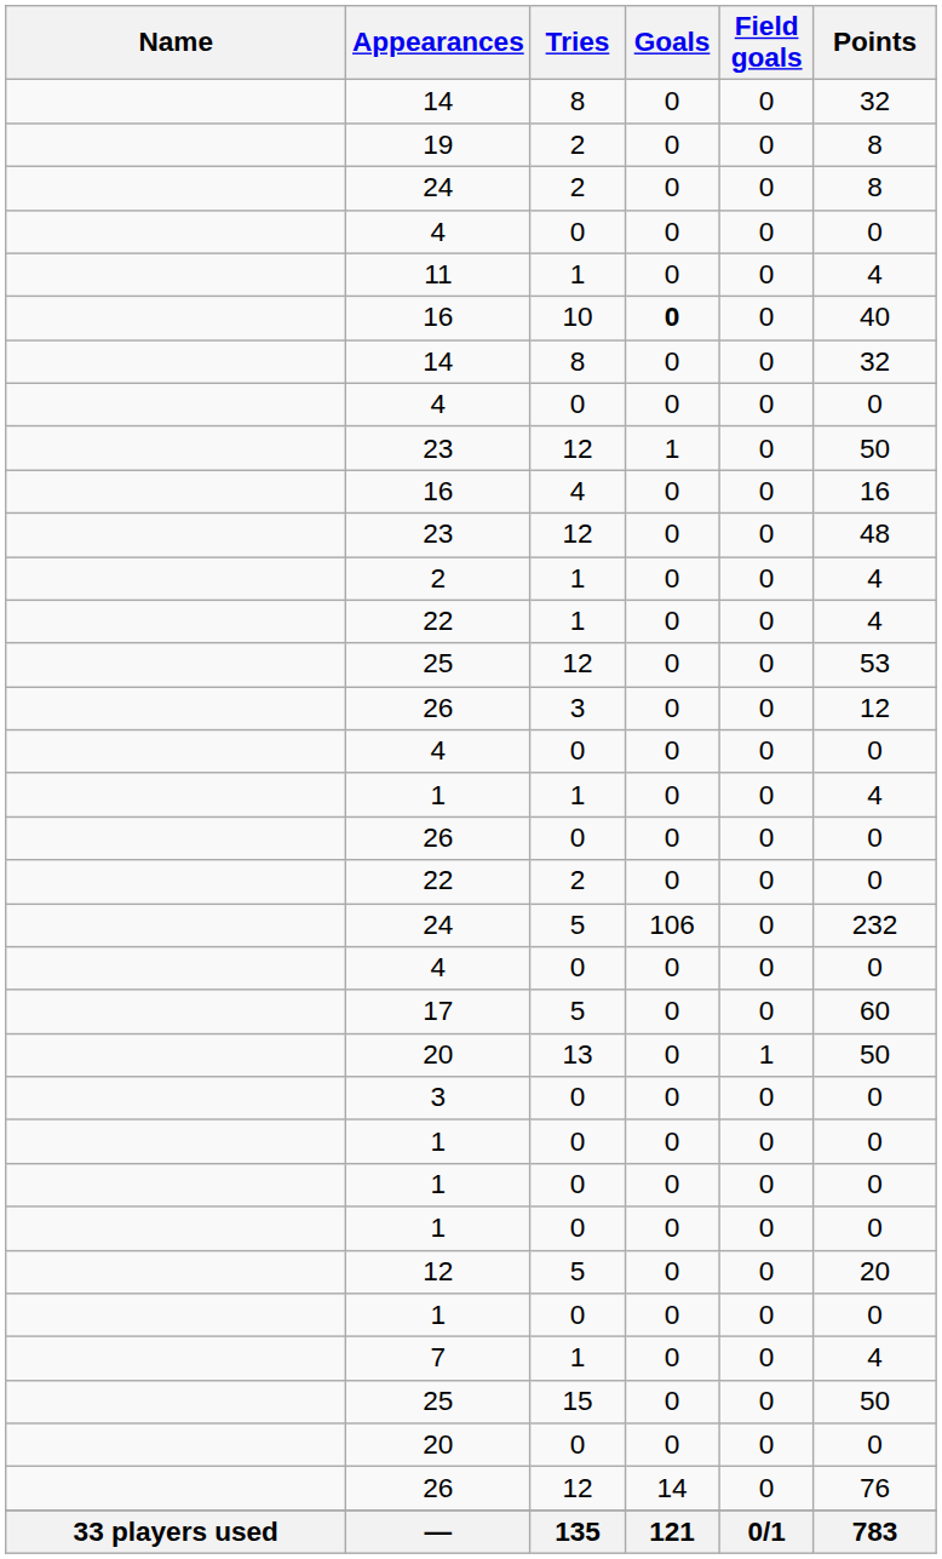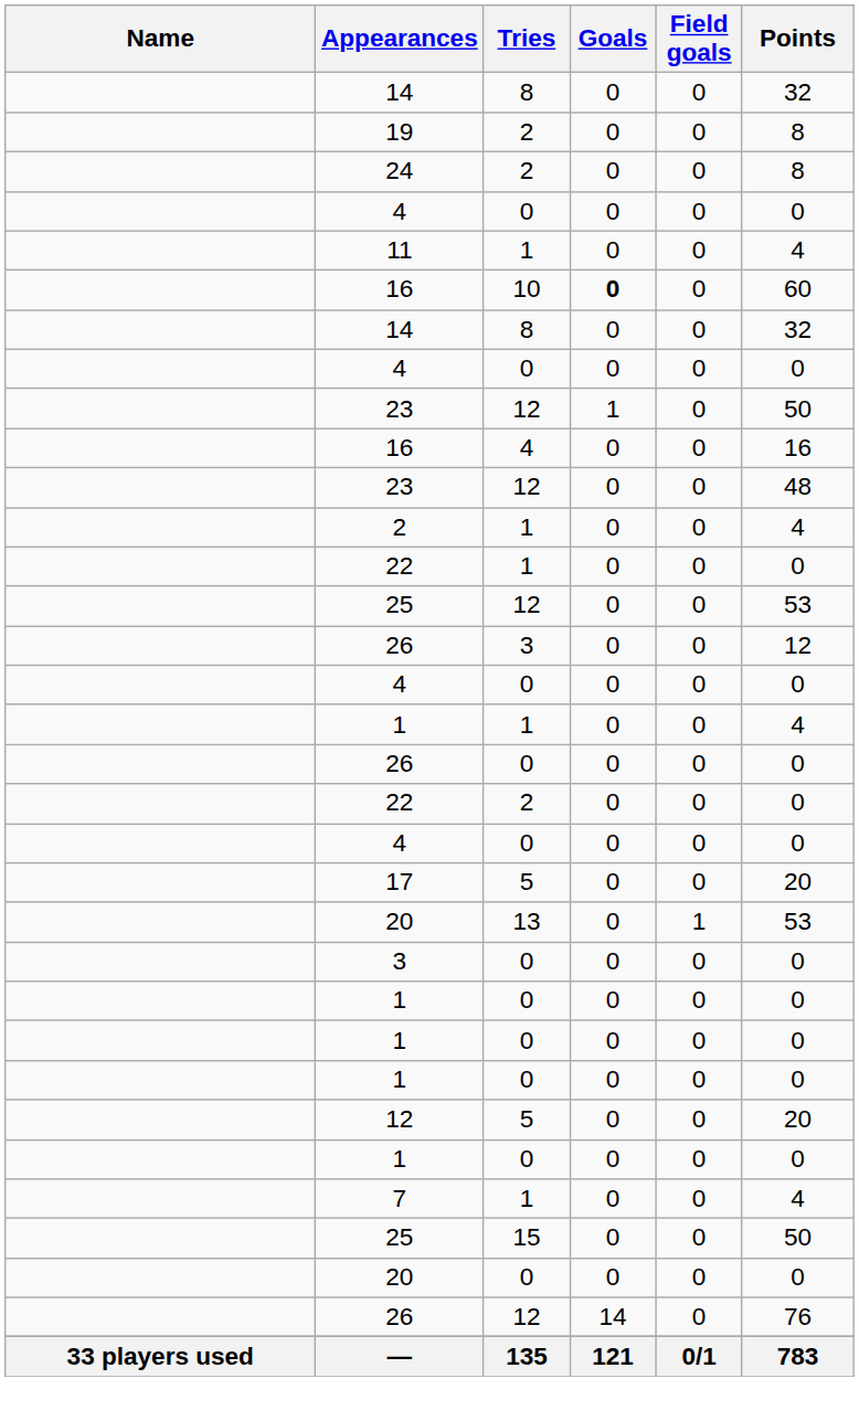16 / 10 | Points: 40 -> 60
22 / 1 | Points: 4 -> 0
- row: 24 | 5 | 106 | 0 | 232
17 | Points: 60 -> 20
20 / 13 | Points: 50 -> 53
